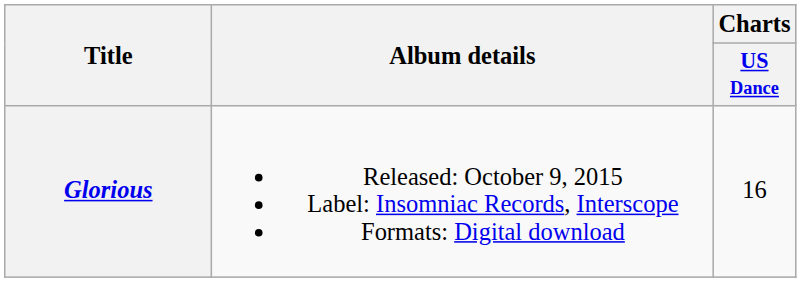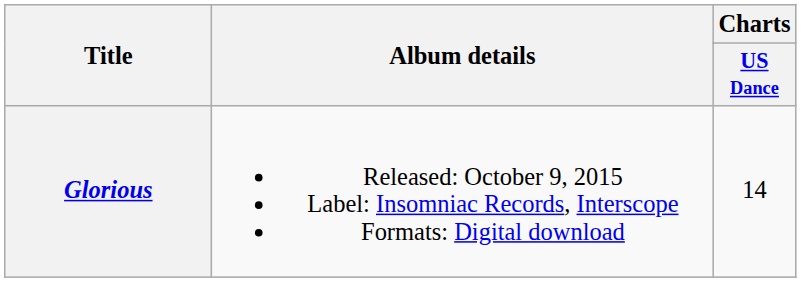Glorious | Charts / US Dance: 16 -> 14
